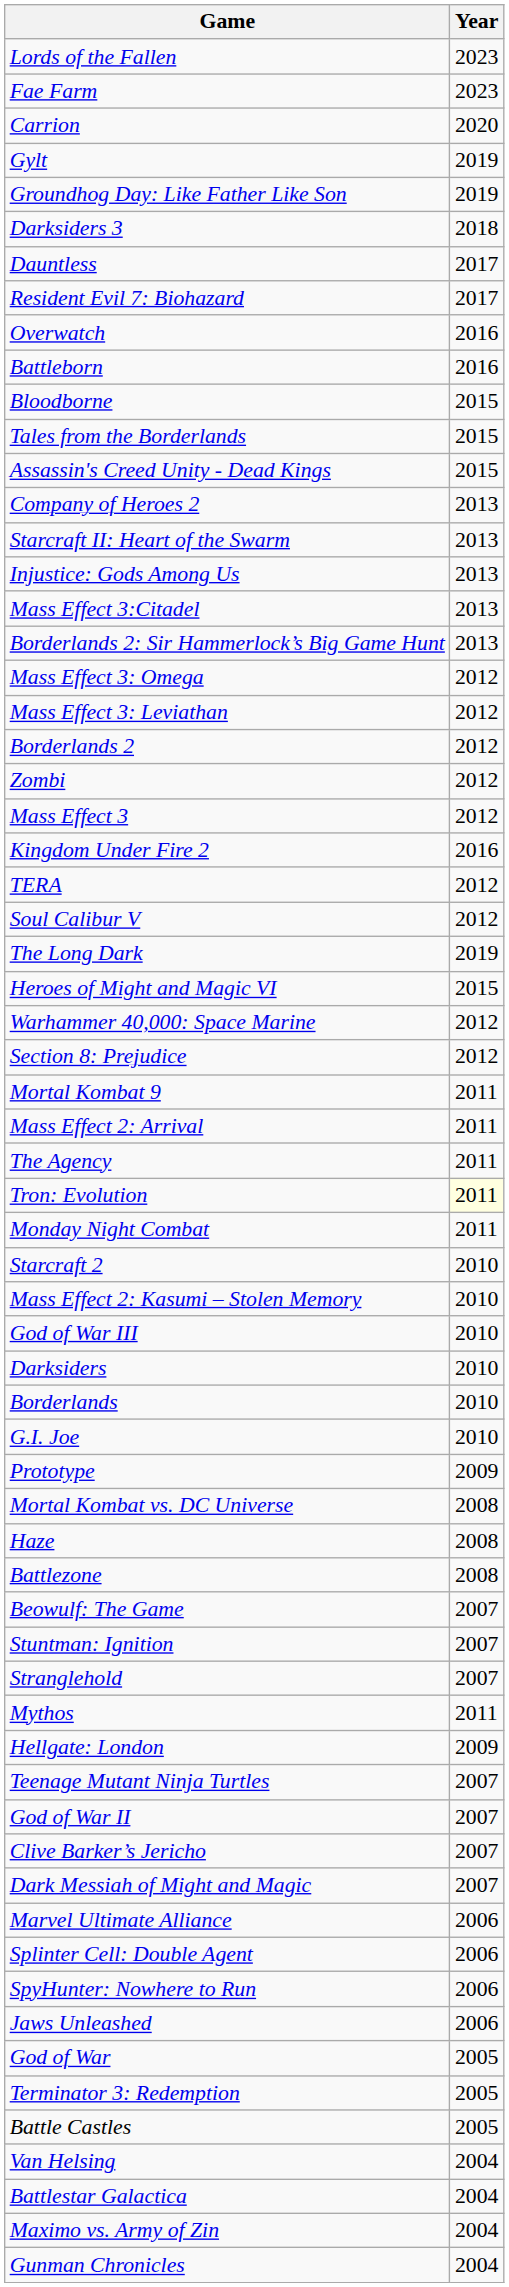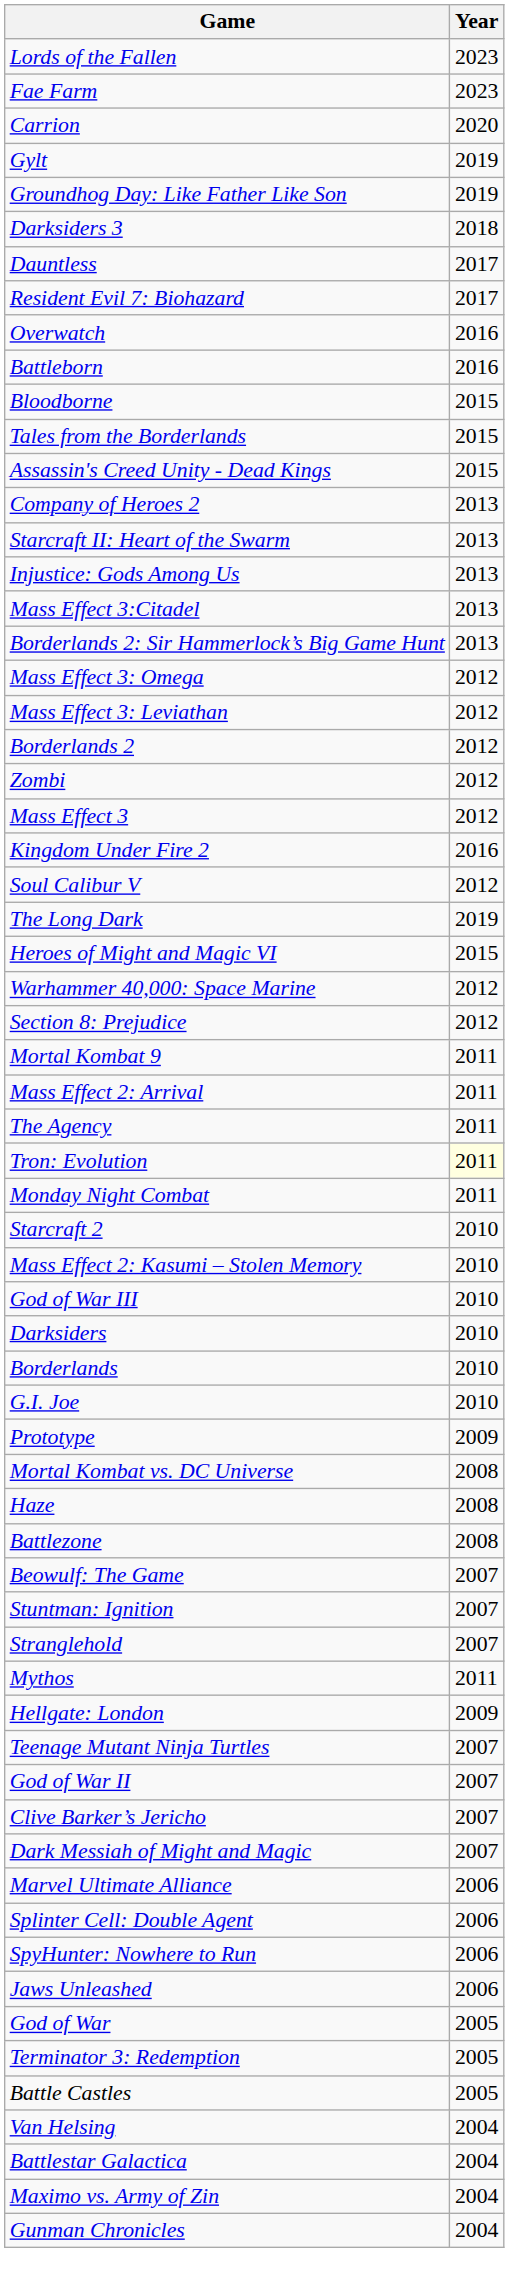- row: TERA | 2012
